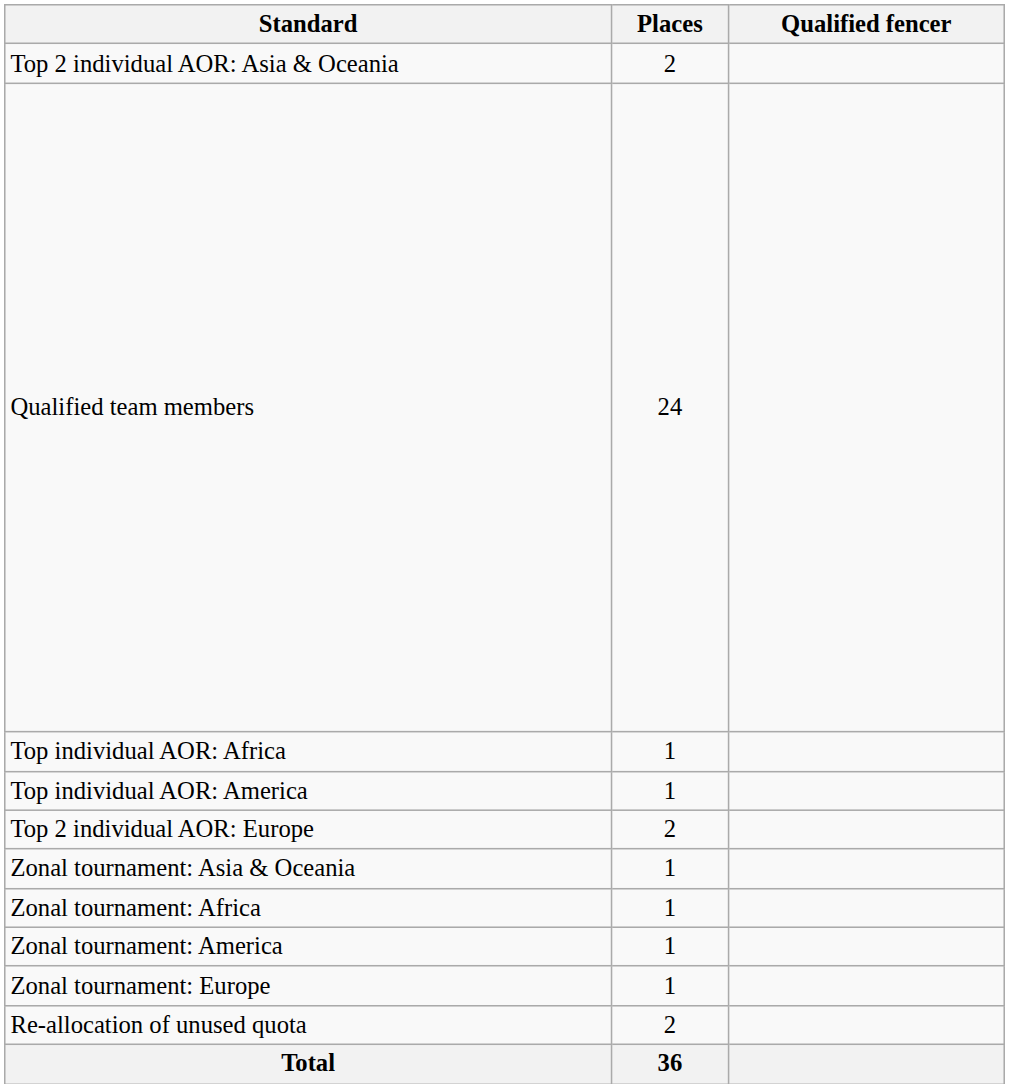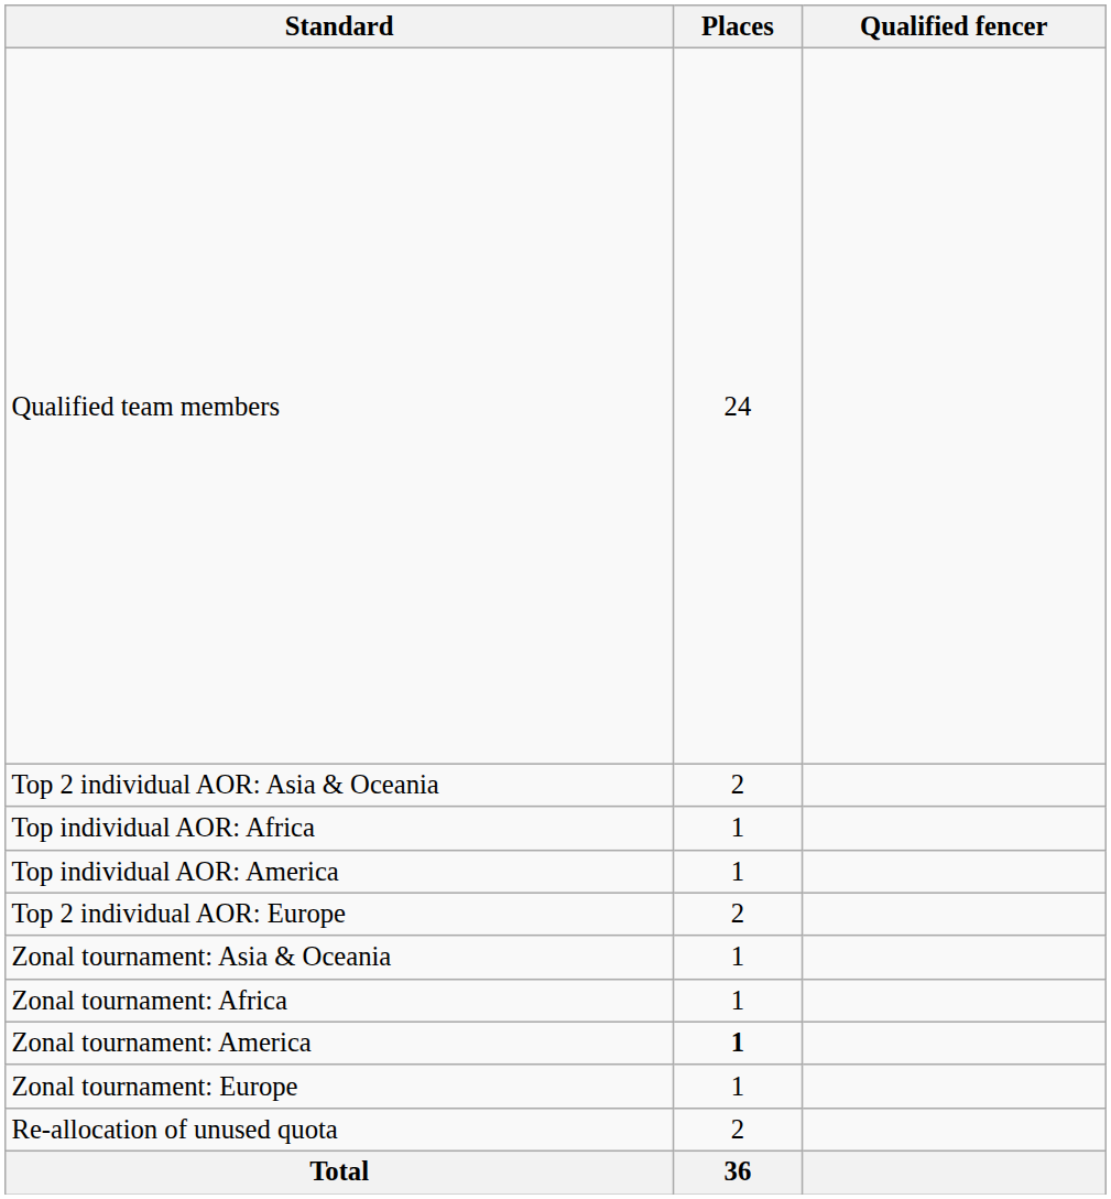rows swapped: Qualified team members <-> Top 2 individual AOR: Asia & Oceania
Zonal tournament: America | Places: normal -> bold
